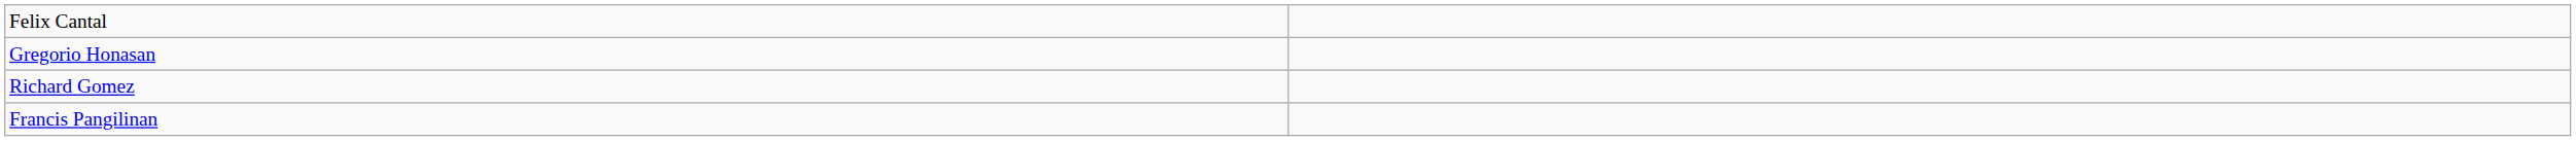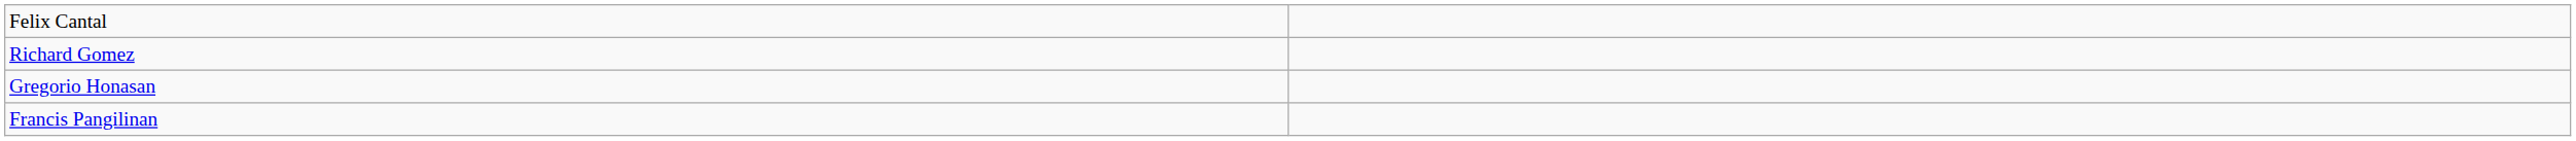rows swapped: Richard Gomez <-> Gregorio Honasan
